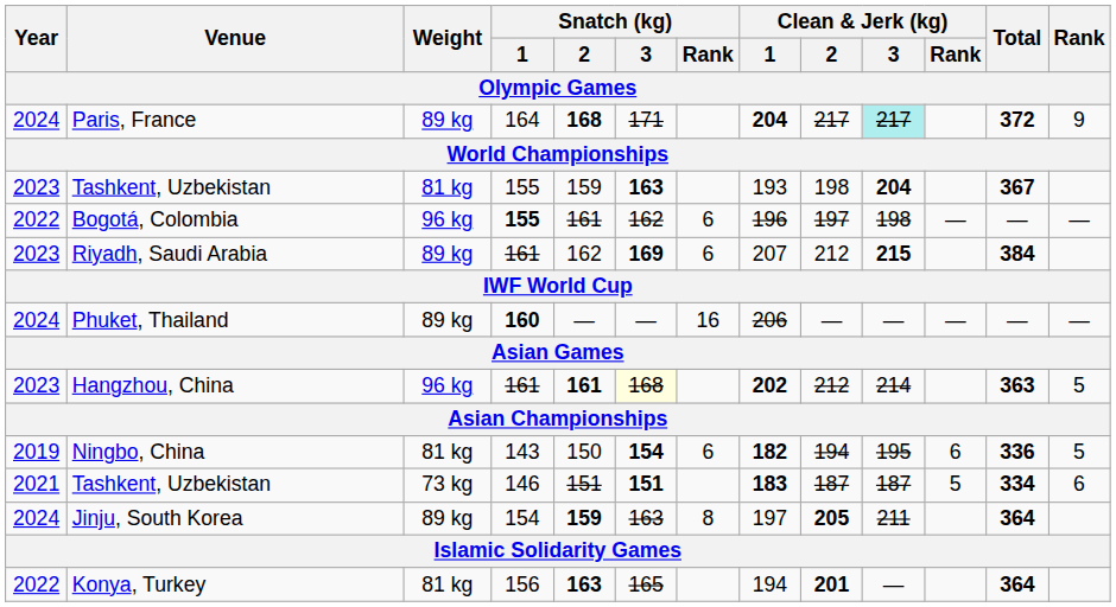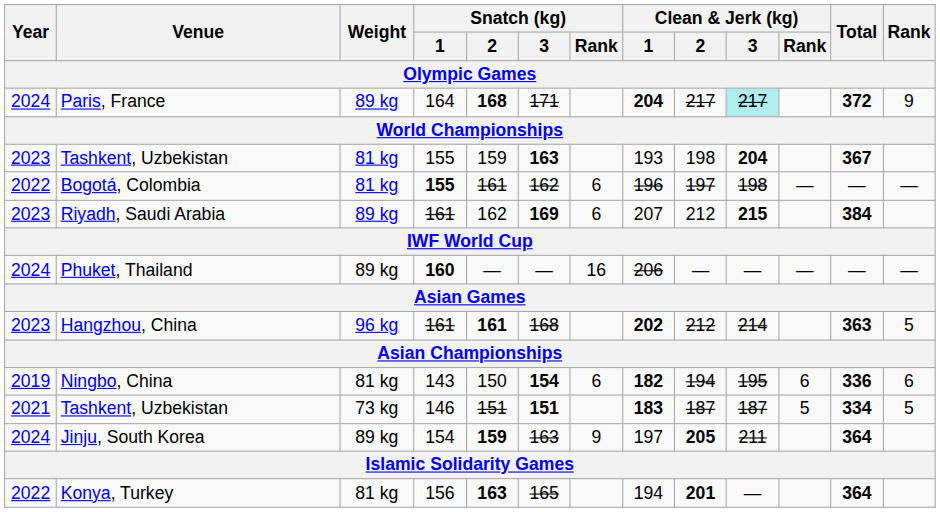Bogotá, Colombia | Weight: 96 kg -> 81 kg
Hangzhou, China | Snatch (kg) / 3: lightyellow background -> no background
Ningbo, China | Rank: 5 -> 6
Tashkent, Uzbekistan / 146 | Rank: 6 -> 5
Jinju, South Korea | Snatch (kg) / Rank: 8 -> 9
